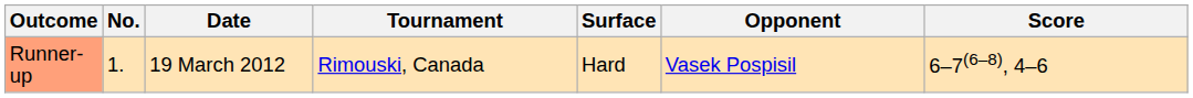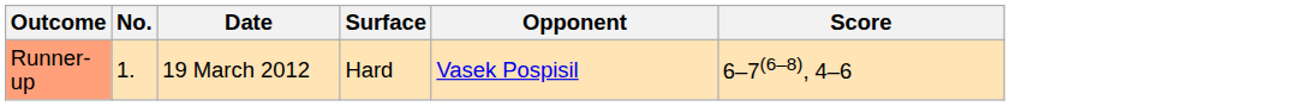- column: Tournament | Rimouski, Canada
